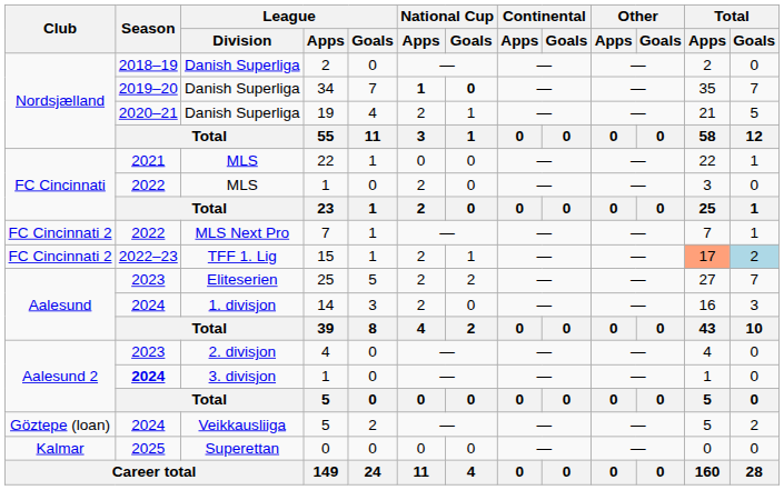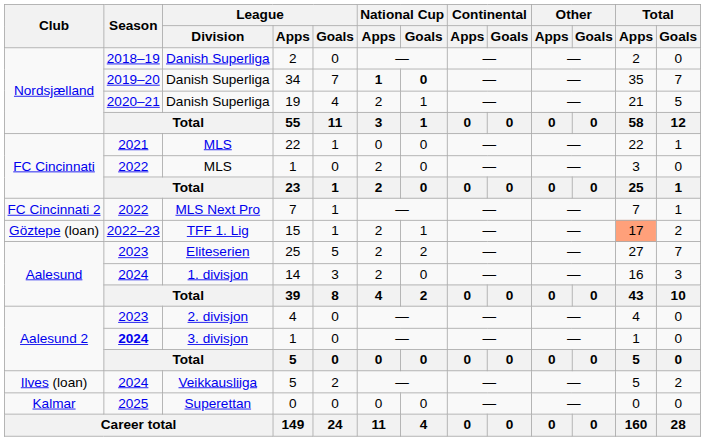15 | Club: FC Cincinnati 2 -> Göztepe (loan)
15 | Total / Goals: lightblue background -> no background
Veikkausliiga / 5 | Club: Göztepe (loan) -> Ilves (loan)
